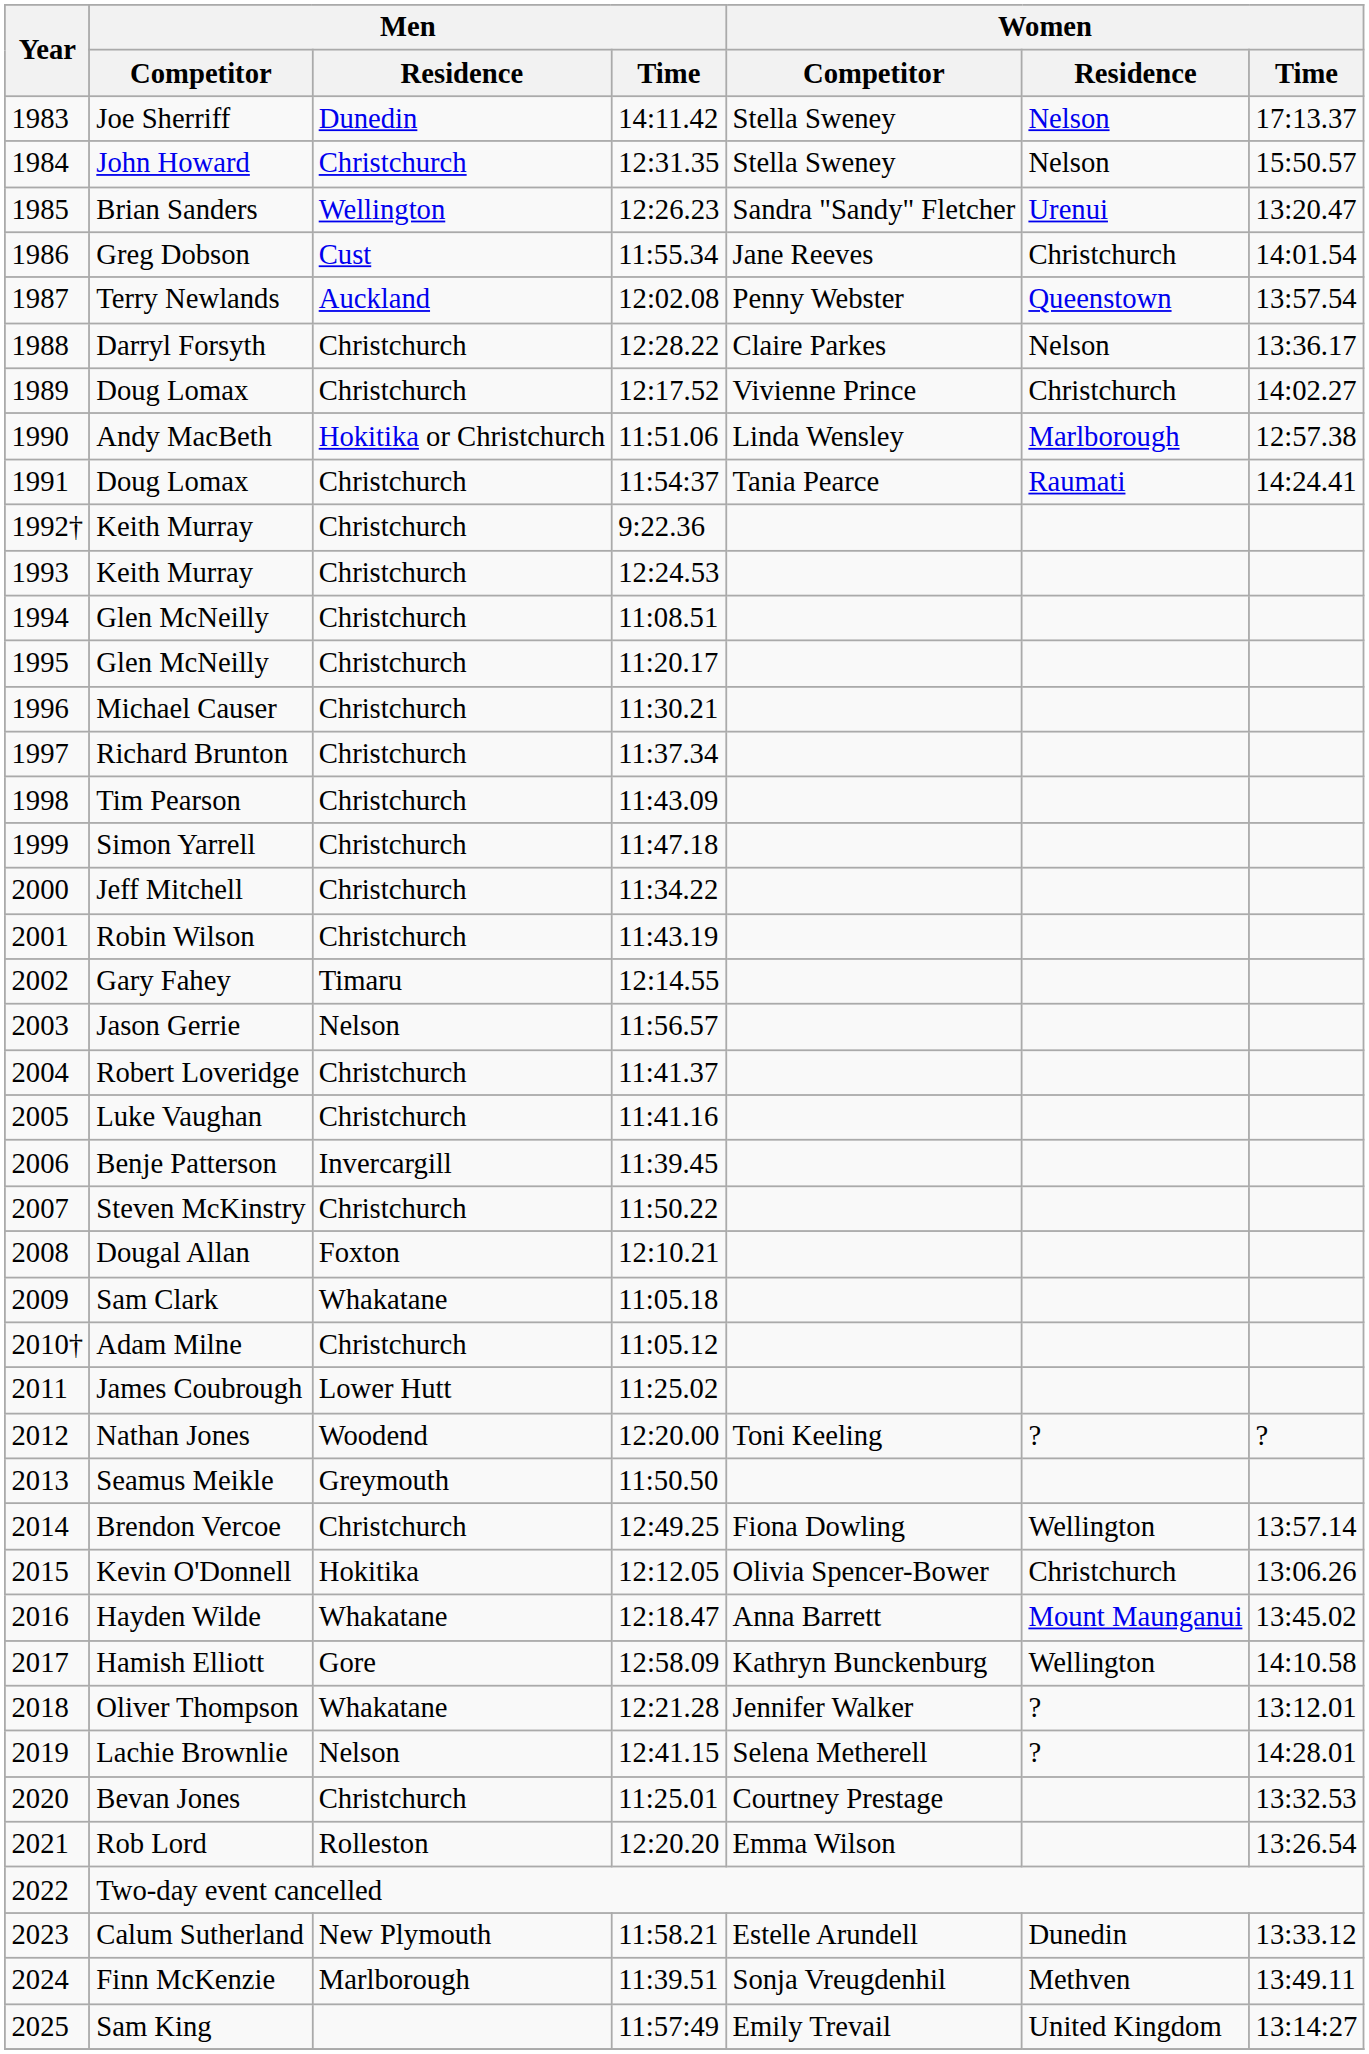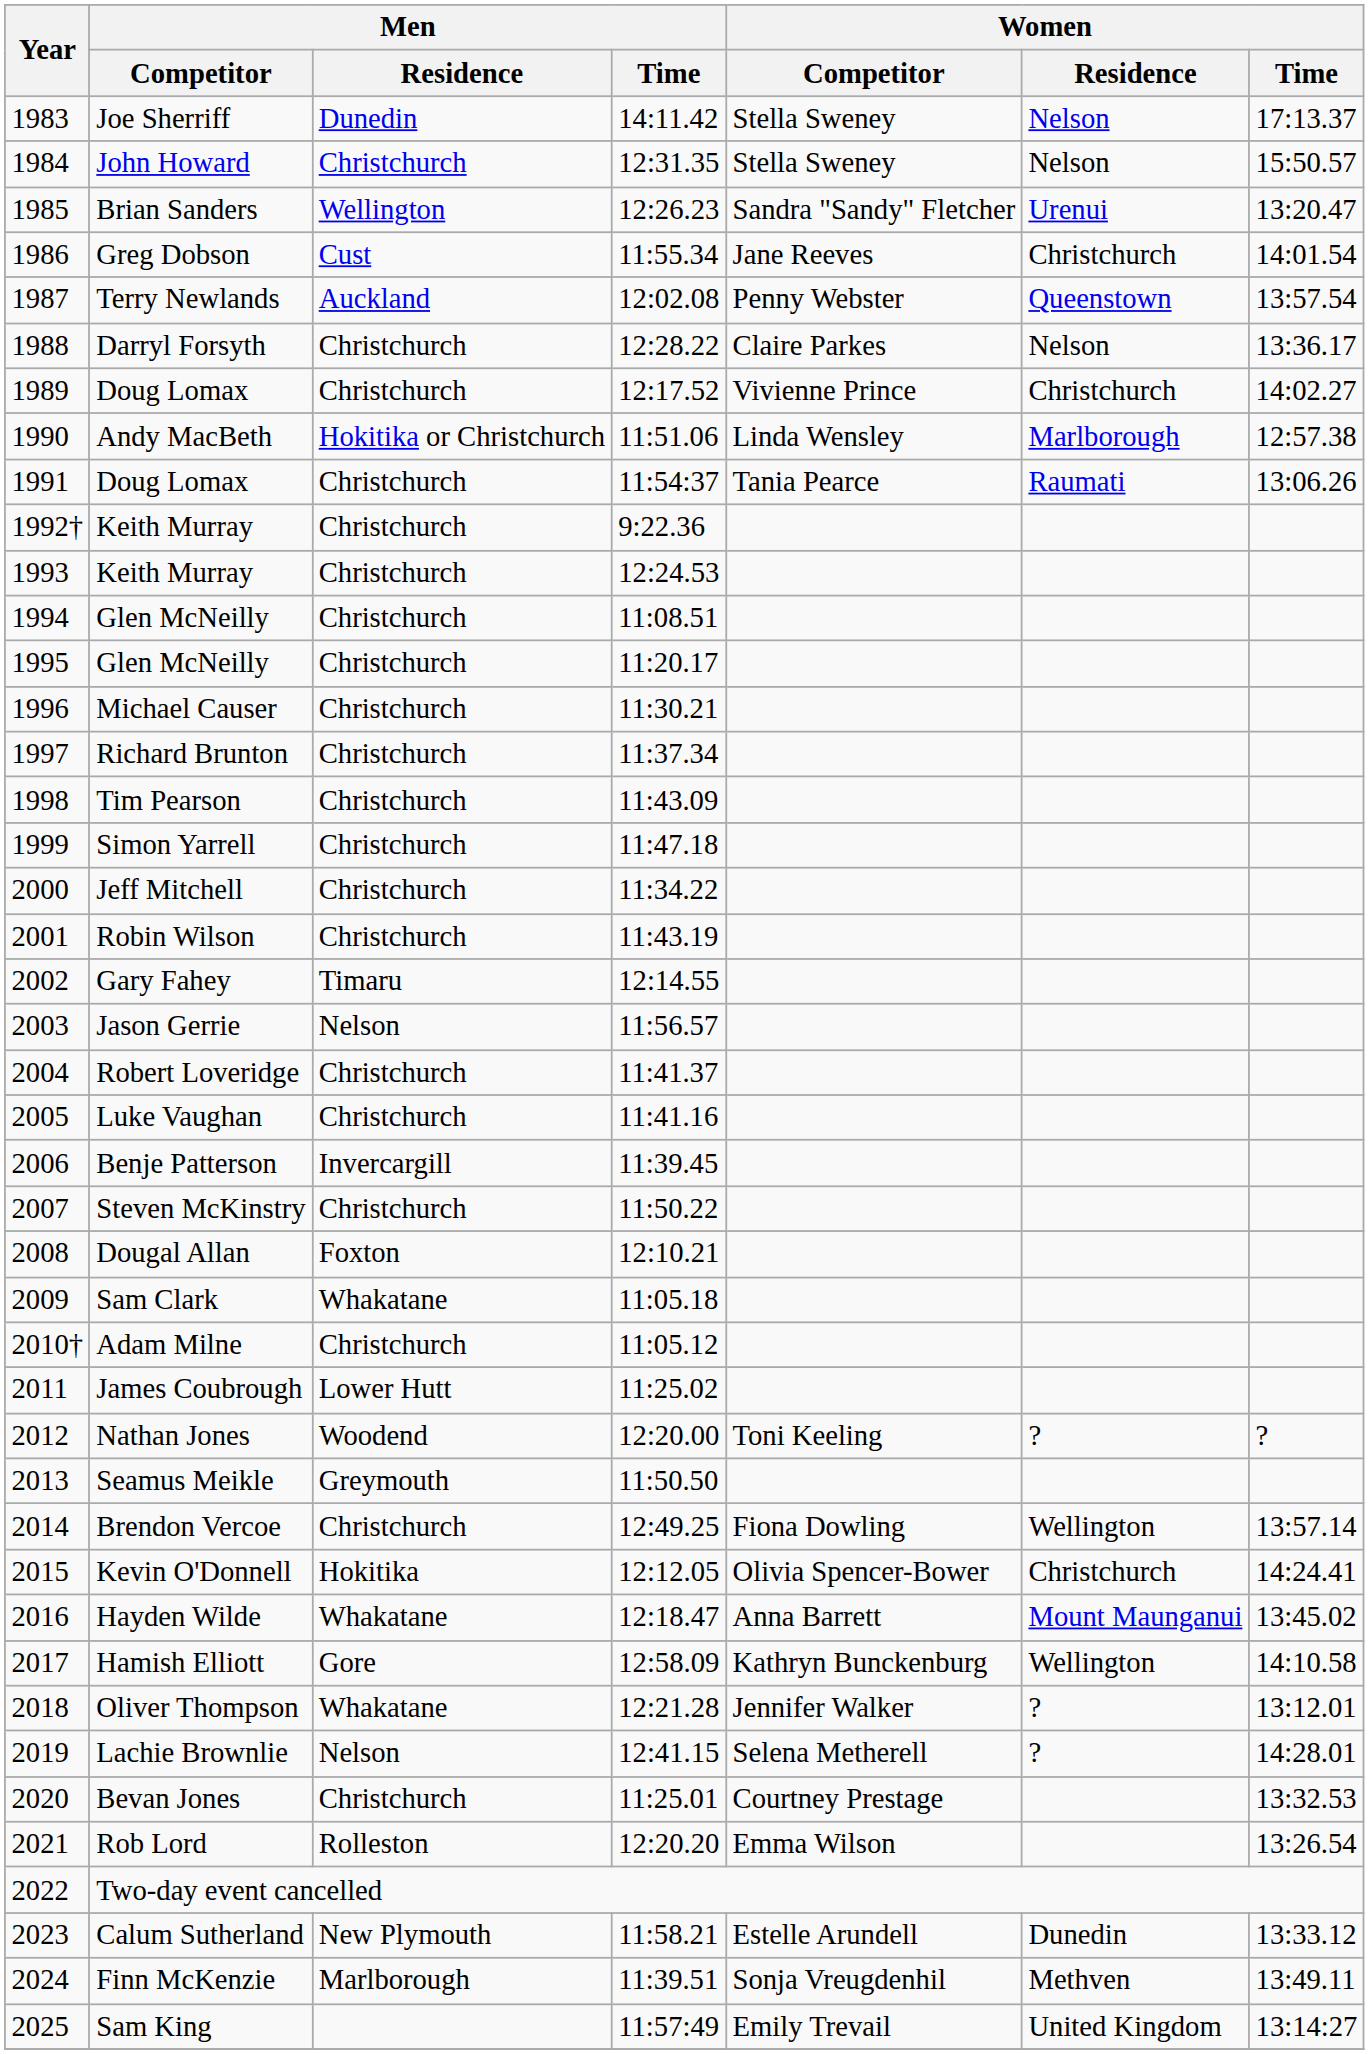1991 / Doug Lomax | Women / Time: 14:24.41 -> 13:06.26
Kevin O'Donnell | Women / Time: 13:06.26 -> 14:24.41
